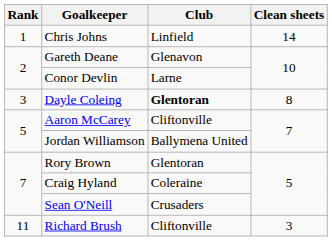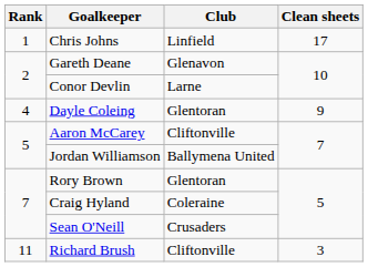Chris Johns | Clean sheets: 14 -> 17
Dayle Coleing | Rank: 3 -> 4
Dayle Coleing | Club: bold -> normal
Dayle Coleing | Clean sheets: 8 -> 9
